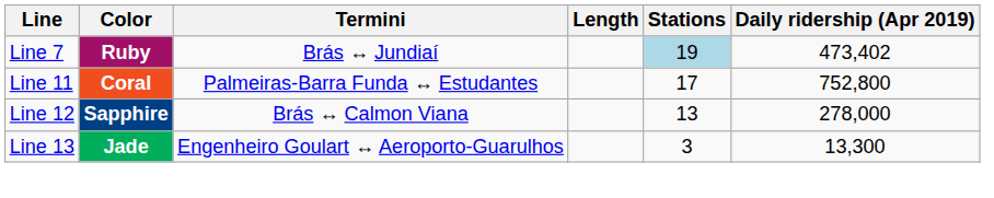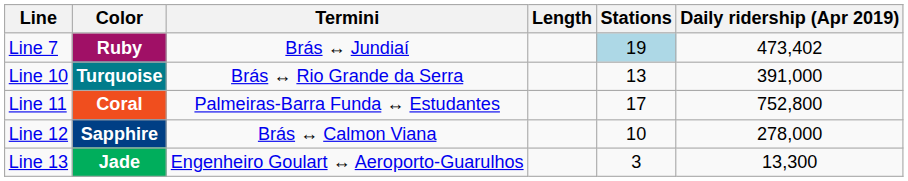+ row: Line 10 | Turquoise | Brás ↔ Rio Grande da Serra | 13 | 391,000
Line 12 | Stations: 13 -> 10
